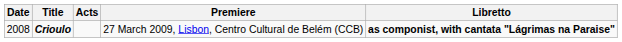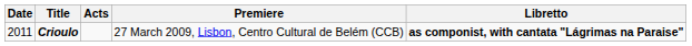Crioulo | Date: 2008 -> 2011
